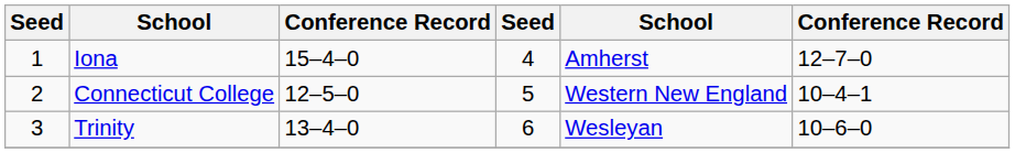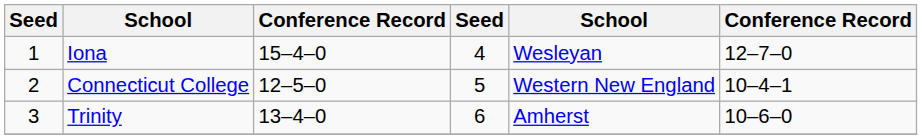Iona | column 5: Amherst -> Wesleyan
Trinity | column 5: Wesleyan -> Amherst
